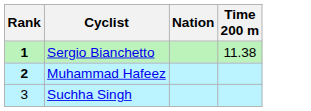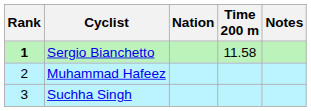+ column: Notes
Sergio Bianchetto | Time 200 m: 11.38 -> 11.58
Muhammad Hafeez | Rank: bold -> normal
